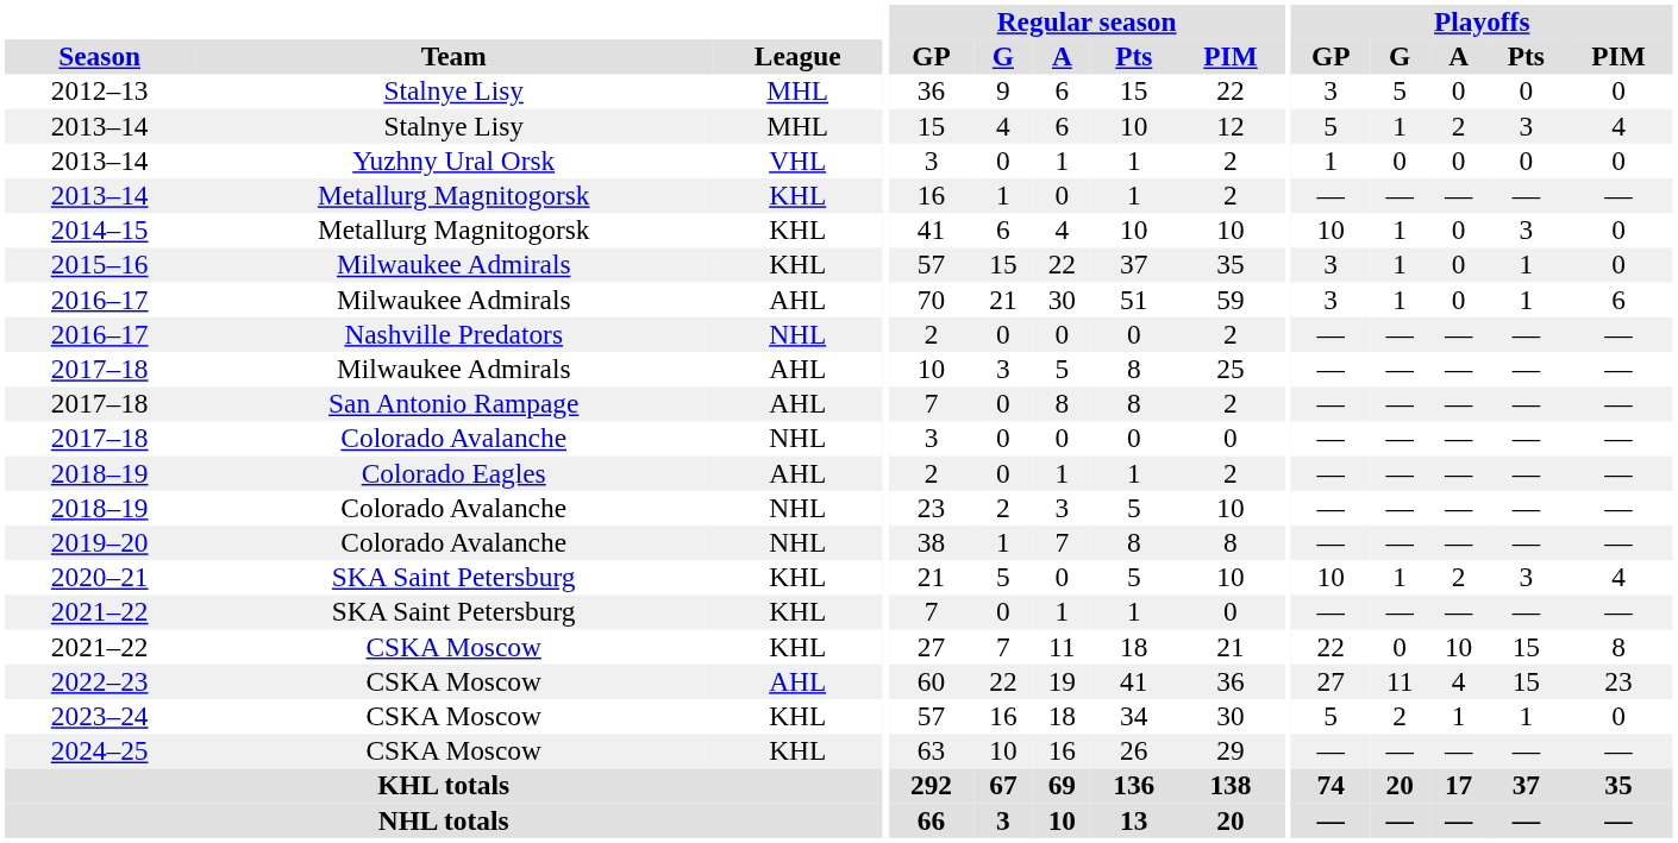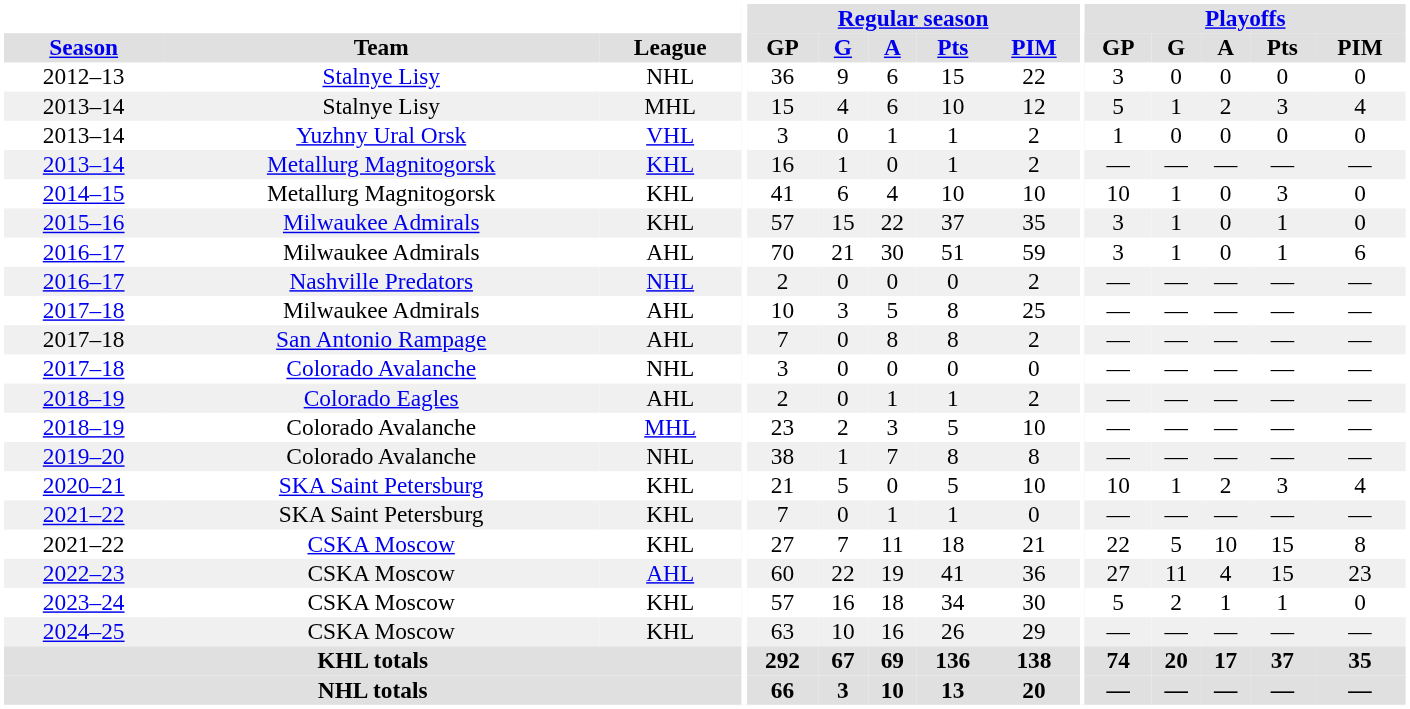2012–13 | League: MHL -> NHL
2012–13 | Playoffs / G: 5 -> 0
2018–19 / Colorado Avalanche | League: NHL -> MHL
2021–22 / CSKA Moscow | Playoffs / G: 0 -> 5
